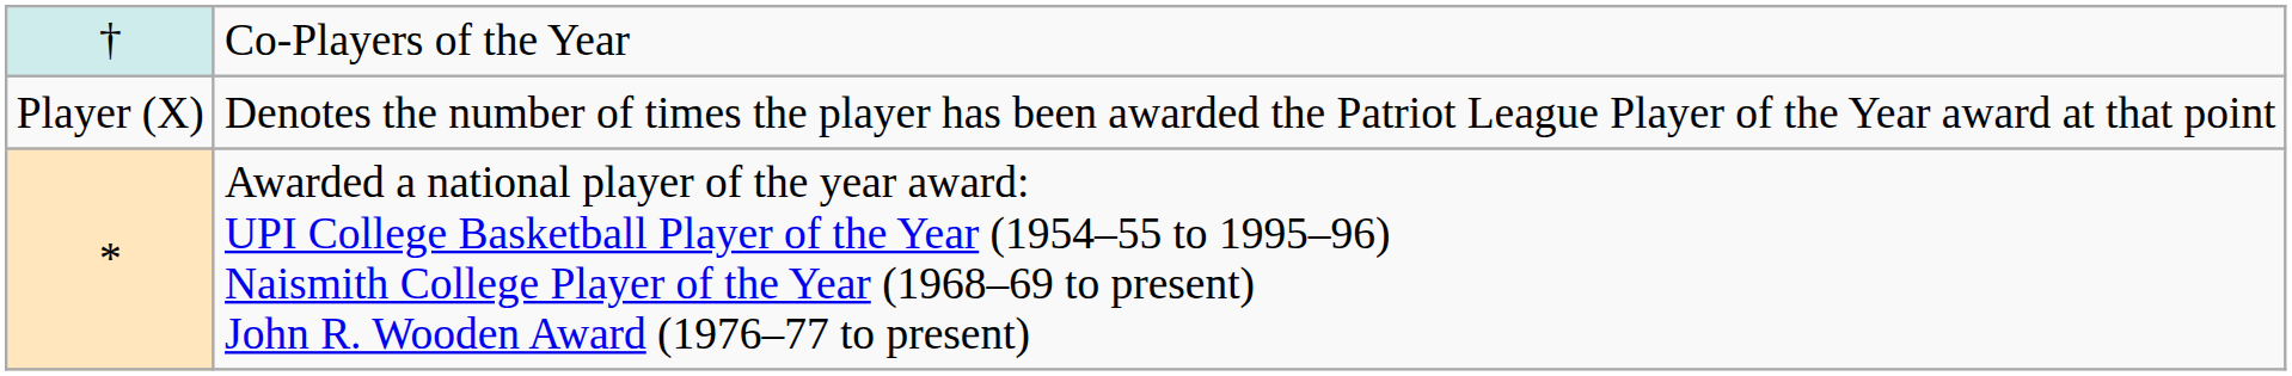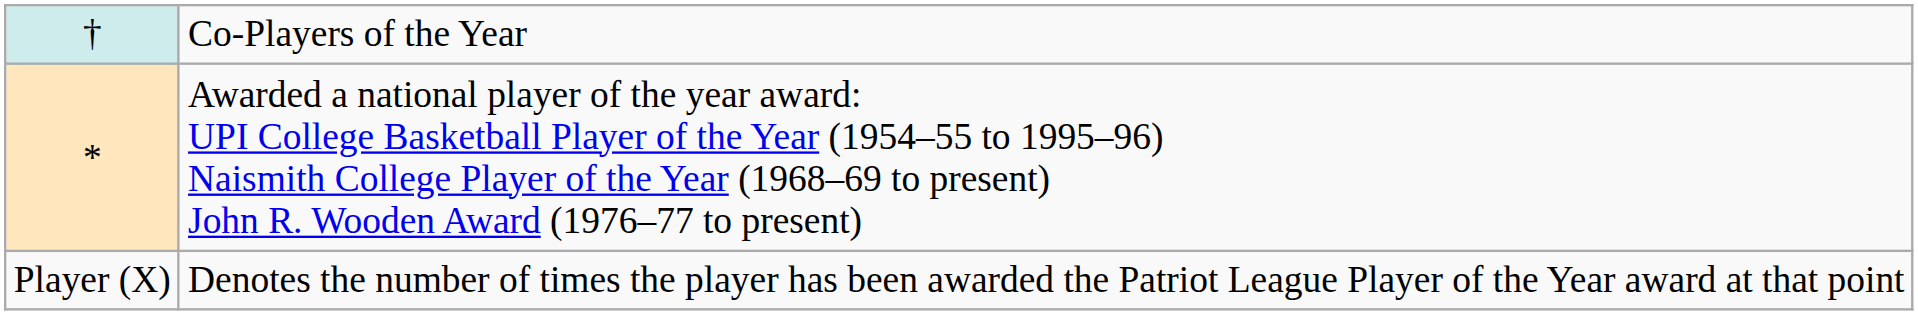rows swapped: * <-> Player (X)
